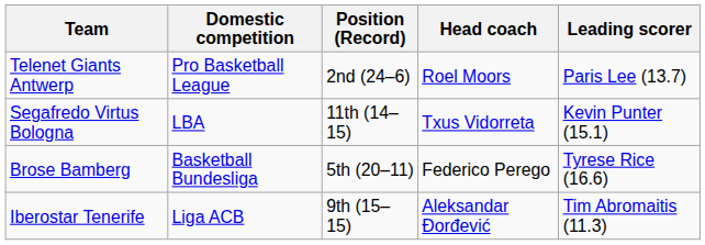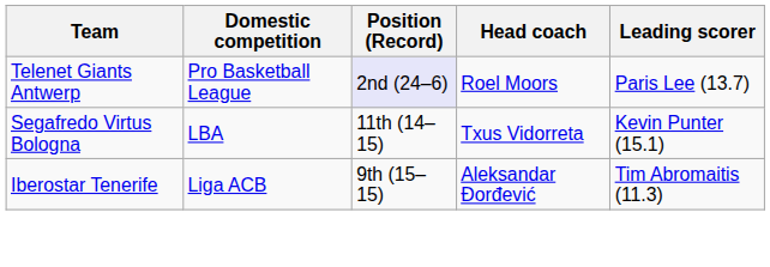Telenet Giants Antwerp | Position (Record): no background -> lavender background
- row: Brose Bamberg | Basketball Bundesliga | 5th (20–11) | Federico Perego | Tyrese Rice (16.6)
